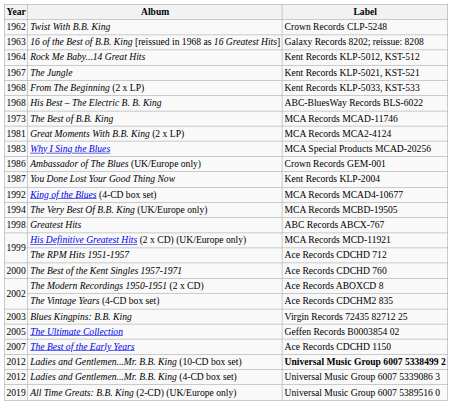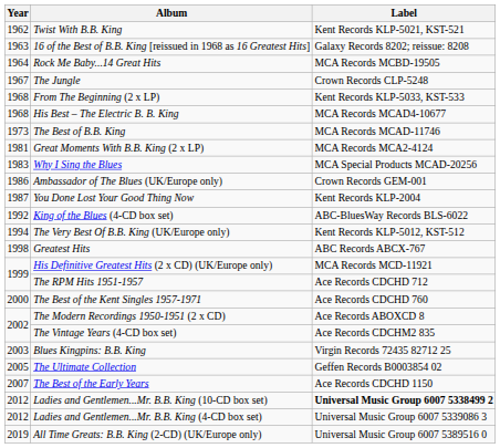Twist With B.B. King | Label: Crown Records CLP-5248 -> Kent Records KLP-5021, KST-521
Rock Me Baby...14 Great Hits | Label: Kent Records KLP-5012, KST-512 -> MCA Records MCBD-19505
The Jungle | Label: Kent Records KLP-5021, KST-521 -> Crown Records CLP-5248
His Best – The Electric B. B. King | Label: ABC-BluesWay Records BLS-6022 -> MCA Records MCAD4-10677
King of the Blues (4-CD box set) | Label: MCA Records MCAD4-10677 -> ABC-BluesWay Records BLS-6022
The Very Best Of B.B. King (UK/Europe only) | Label: MCA Records MCBD-19505 -> Kent Records KLP-5012, KST-512
